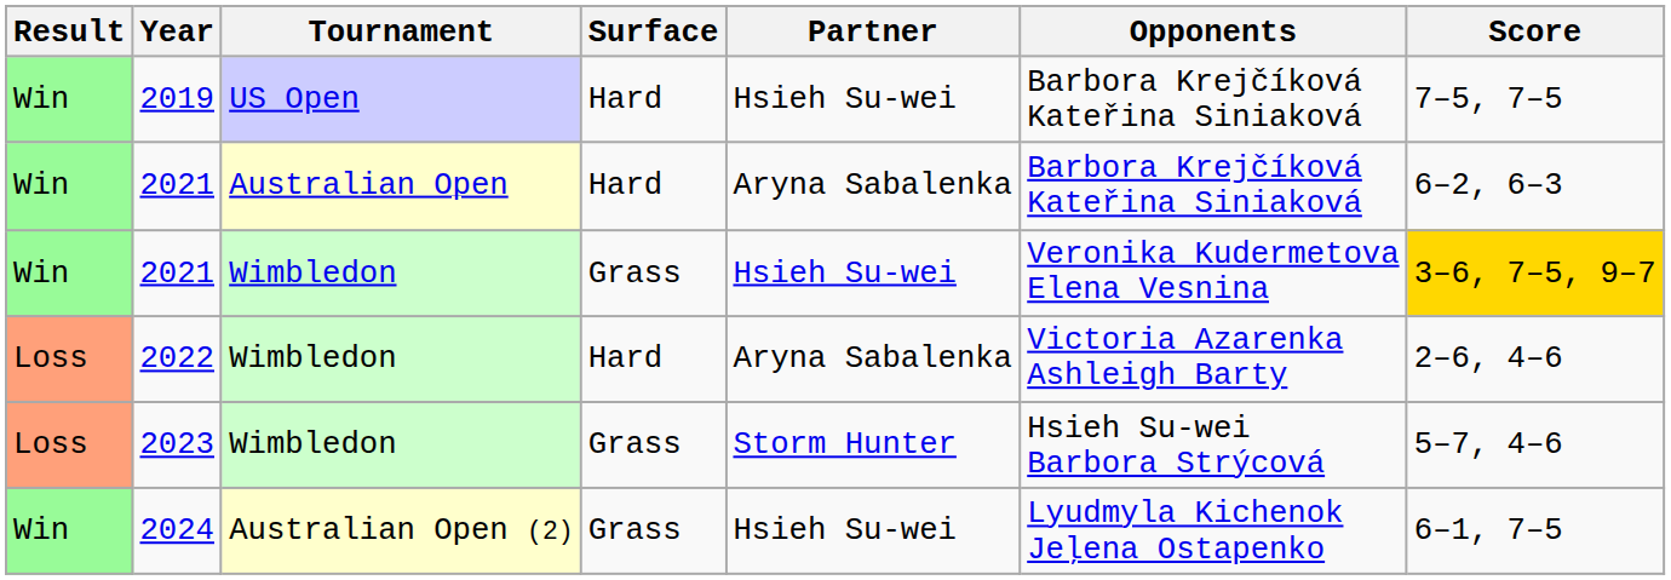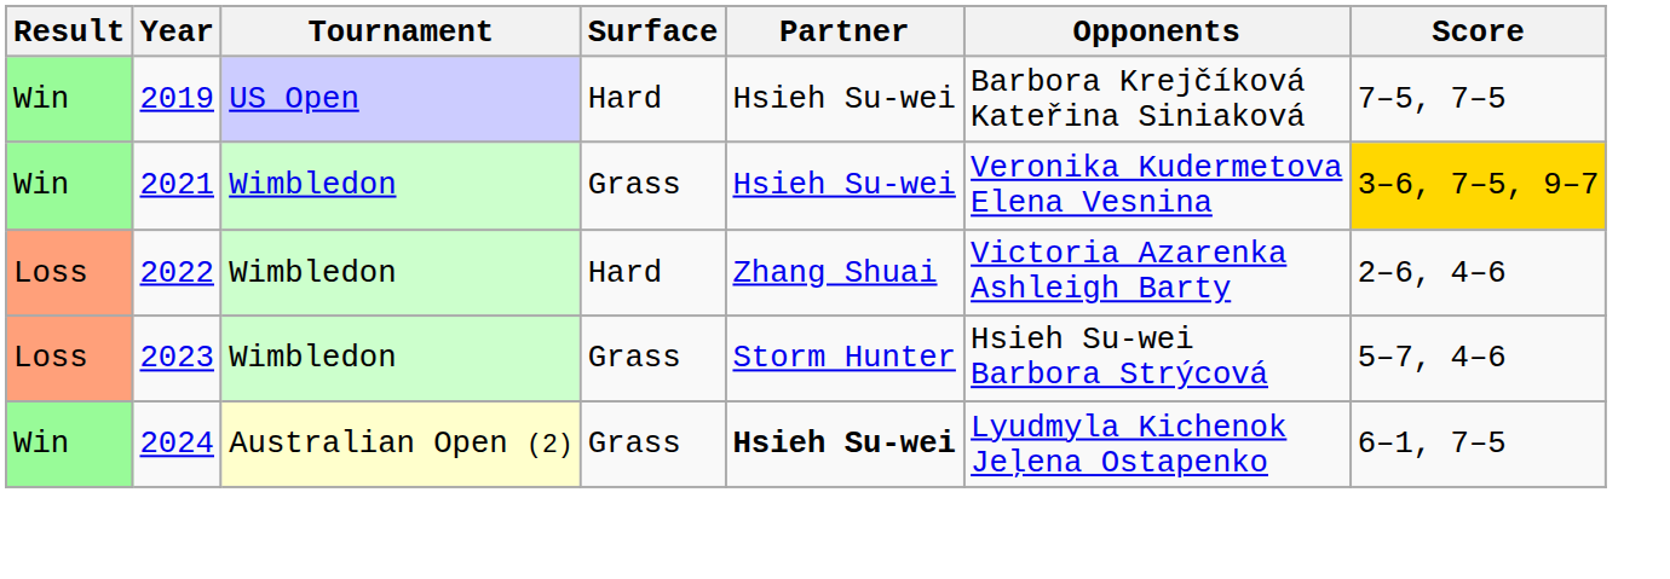- row: Win | 2021 | Australian Open | Hard | Aryna Sabalenka | Barbora Krejčíková Kateřina Siniaková | 6–2, 6–3
2022 | Partner: Aryna Sabalenka -> Zhang Shuai
2024 | Partner: normal -> bold
